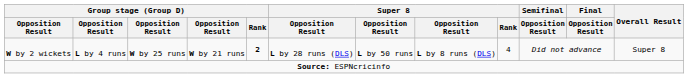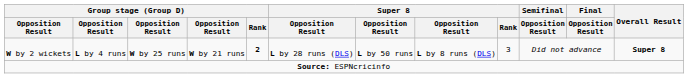W by 2 wickets | Super 8 / Rank: 4 -> 3
W by 2 wickets | Overall Result: normal -> bold
